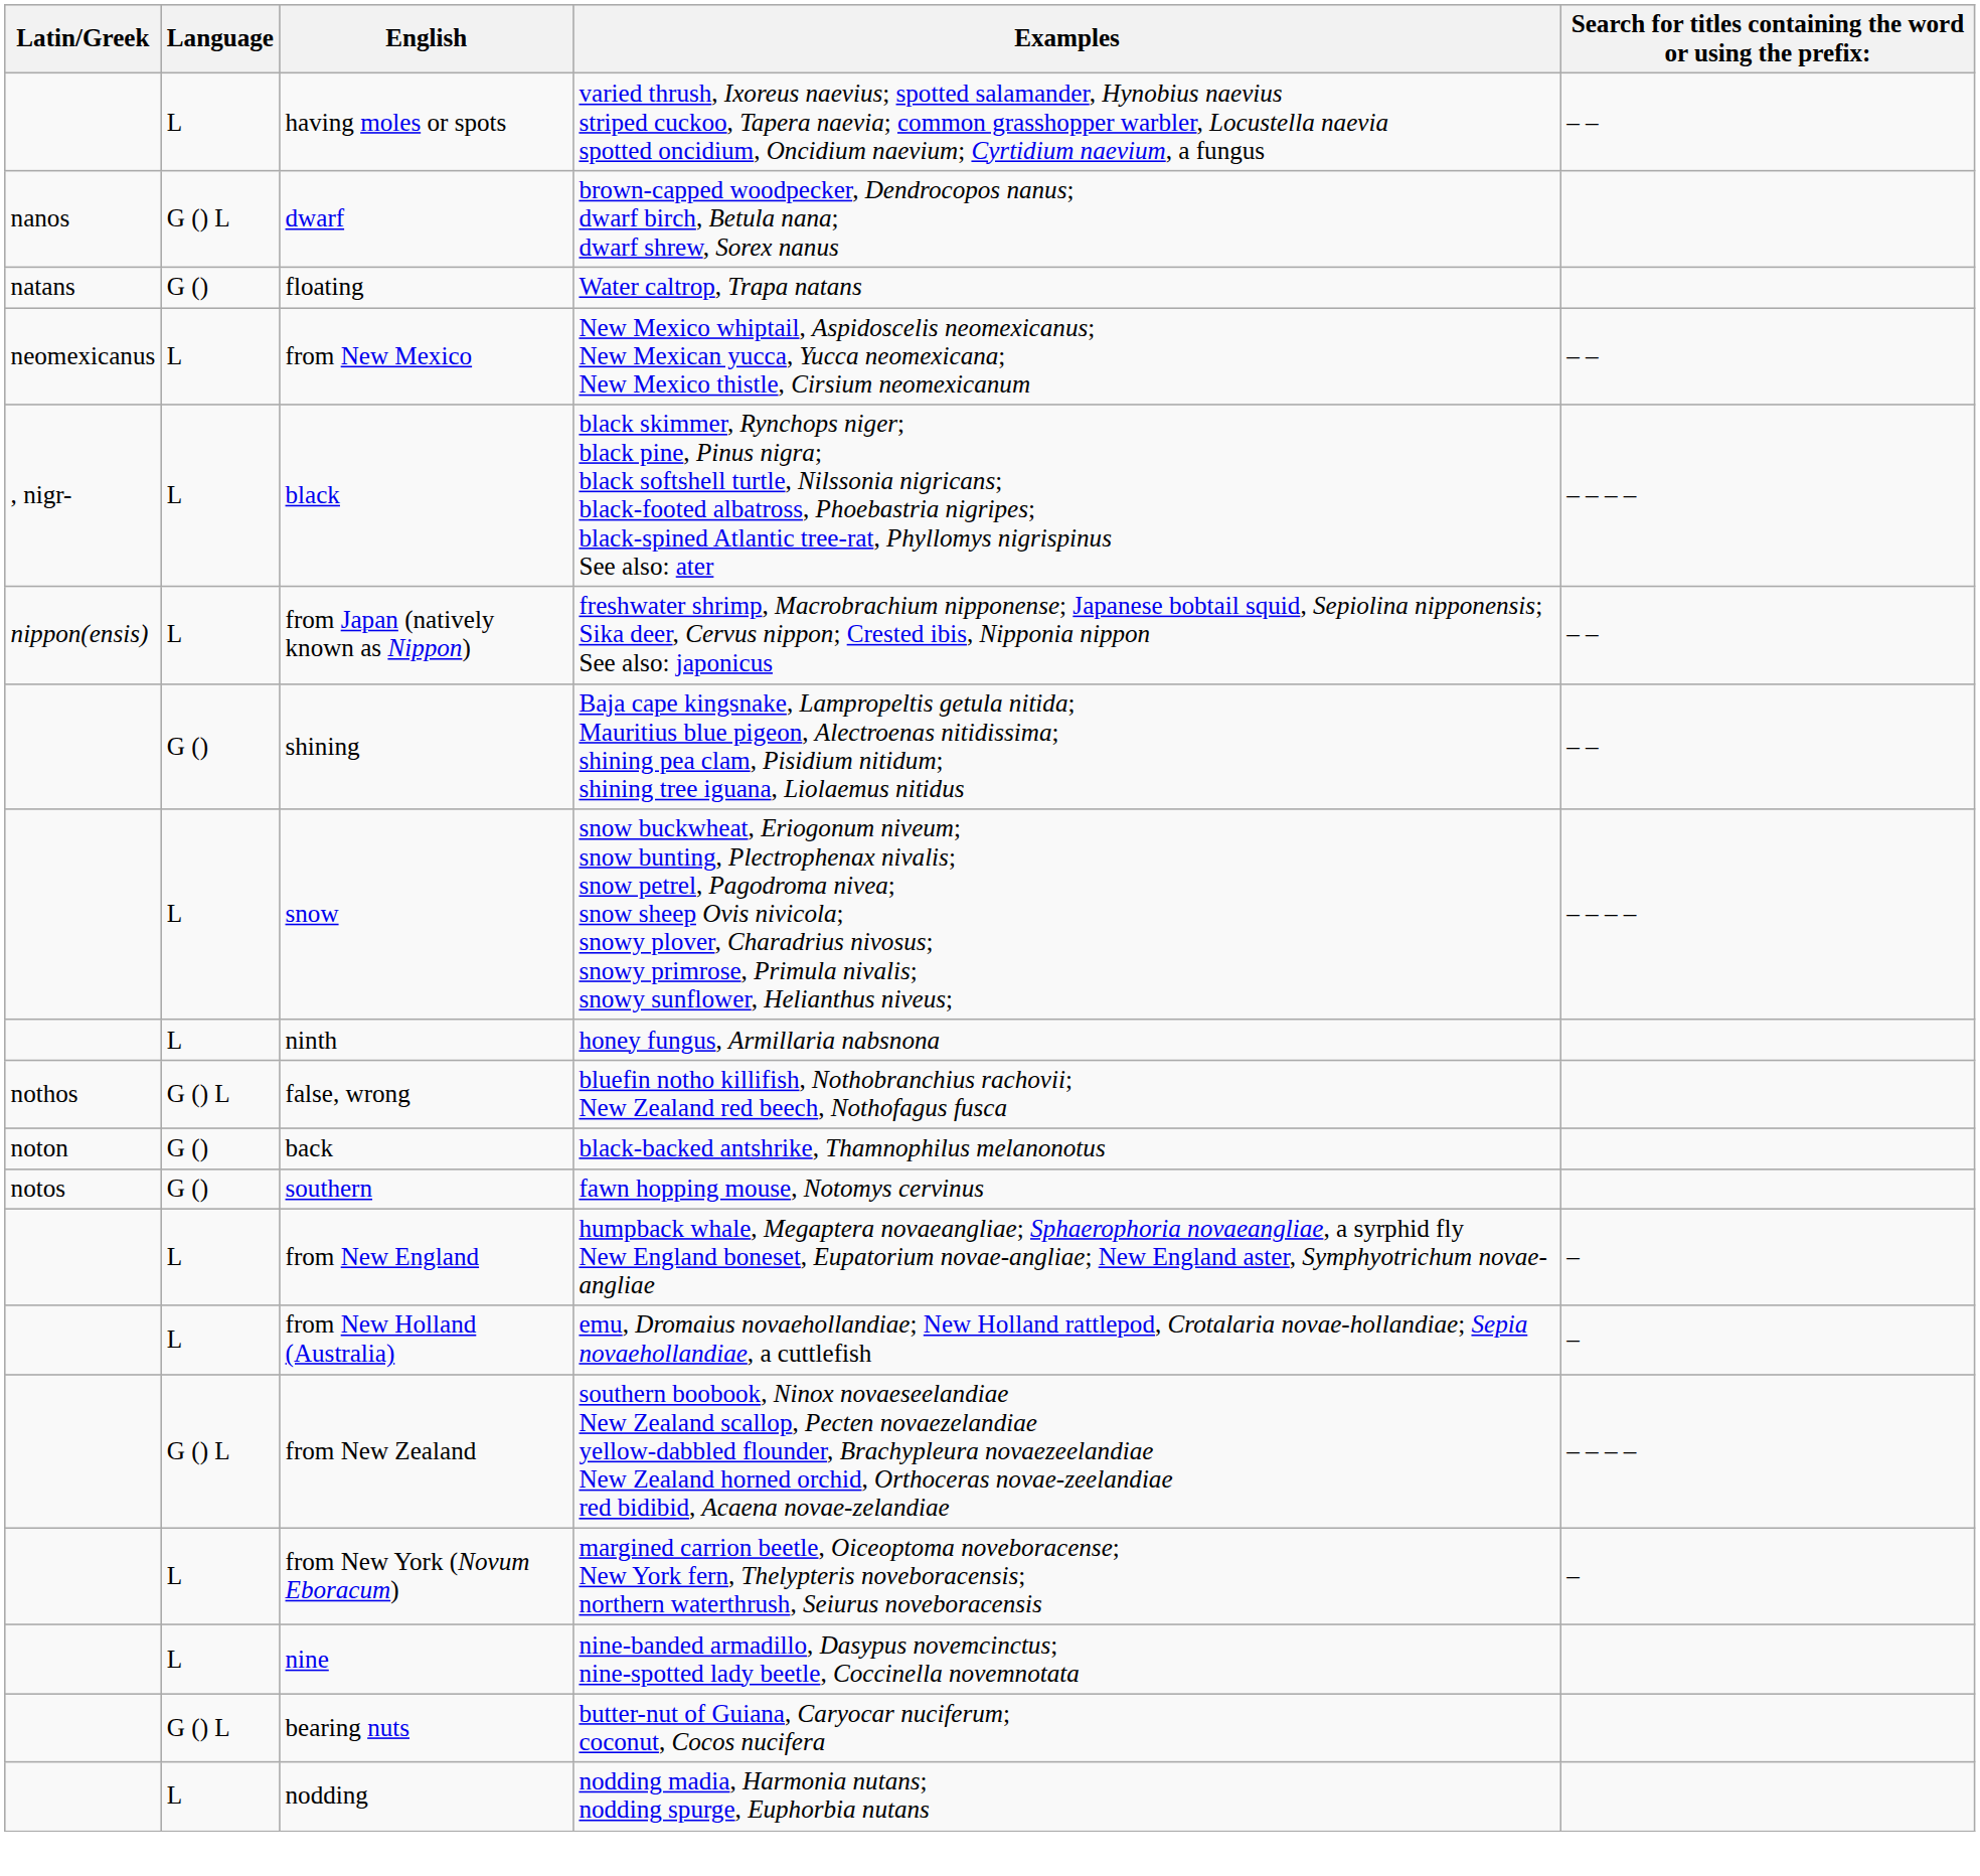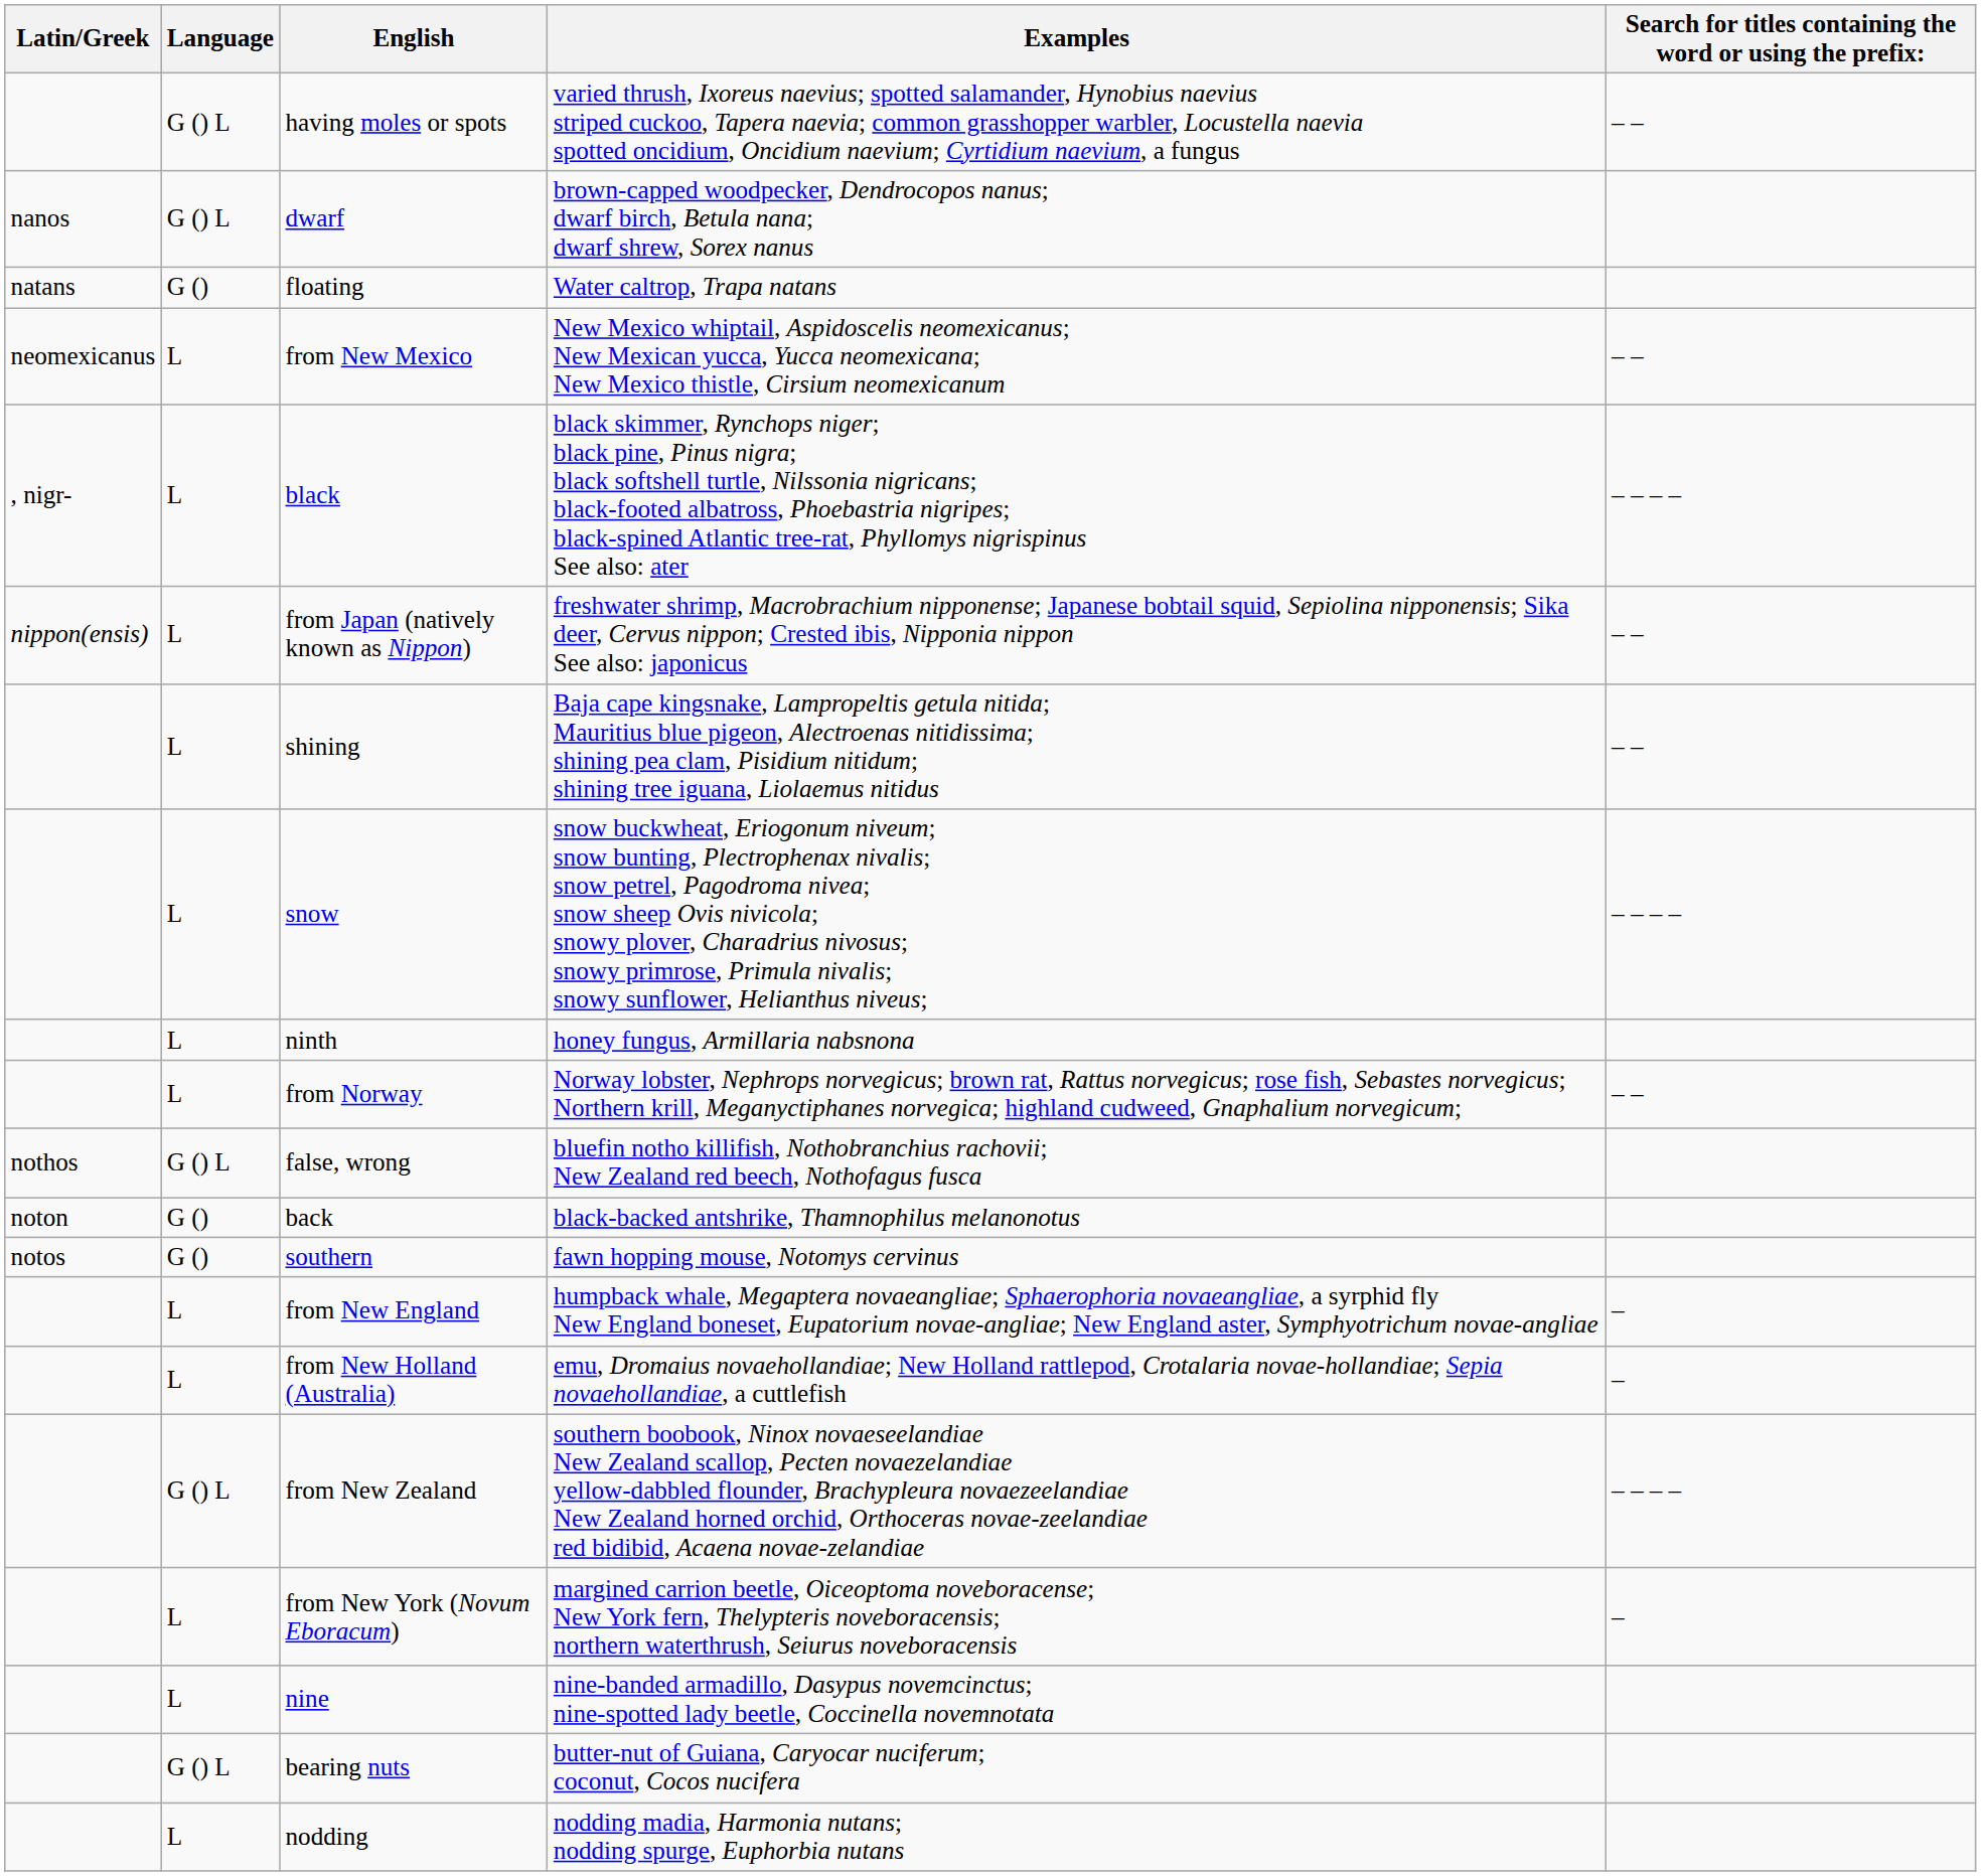having moles or spots | Language: L -> G () L
shining | Language: G () -> L
+ row: L | from Norway | Norway lobster, Nephrops norvegicus; brown rat, Rattus norvegicus; rose fish, Sebastes norvegicus; Northern krill, Meganyctiphanes norvegica; highland cudweed, Gnaphalium norvegicum; | – –
